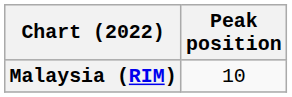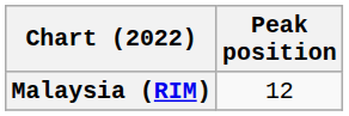Malaysia (RIM) | Peak position: 10 -> 12
